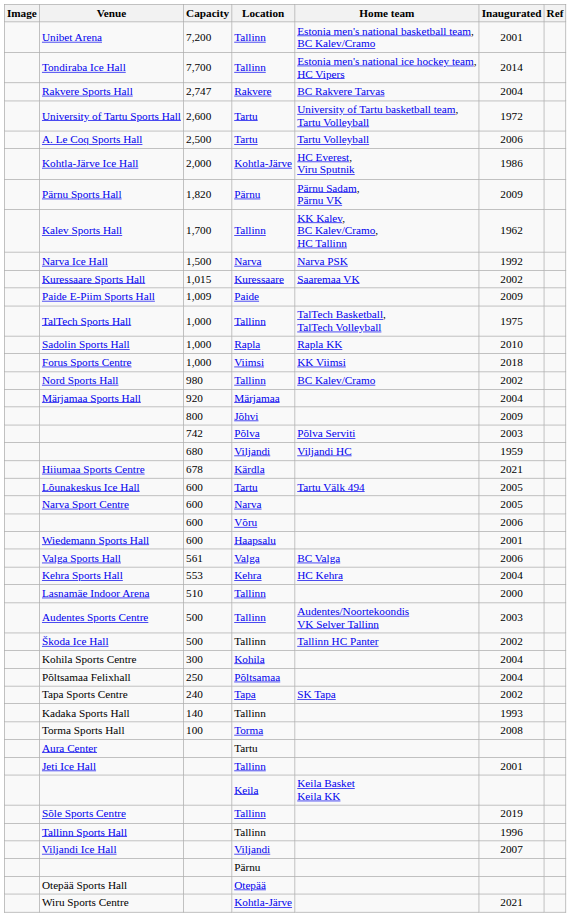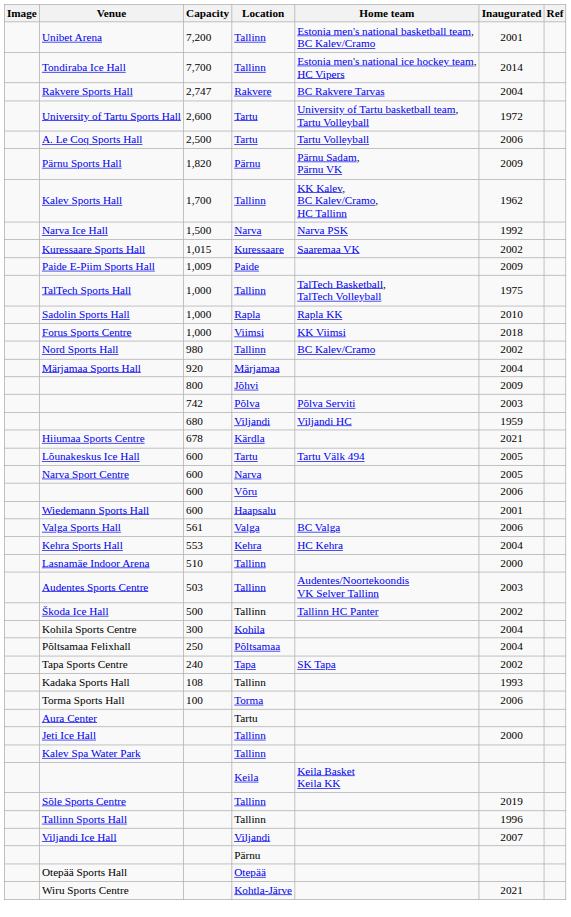- row: Kohtla-Järve Ice Hall | 2,000 | Kohtla-Järve | HC Everest, Viru Sputnik | 1986
Audentes Sports Centre | Capacity: 500 -> 503
Kadaka Sports Hall | Capacity: 140 -> 108
Torma Sports Hall | Inaugurated: 2008 -> 2006
Jeti Ice Hall | Inaugurated: 2001 -> 2000
+ row: Kalev Spa Water Park | Tallinn
